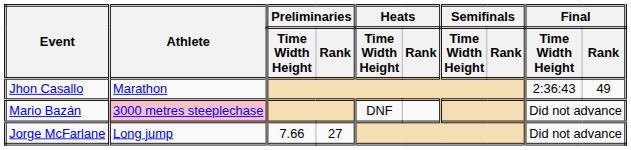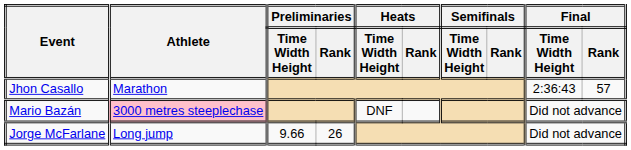Jhon Casallo | Final / Rank: 49 -> 57
Jorge McFarlane | Preliminaries / Time Width Height: 7.66 -> 9.66
Jorge McFarlane | Preliminaries / Rank: 27 -> 26
